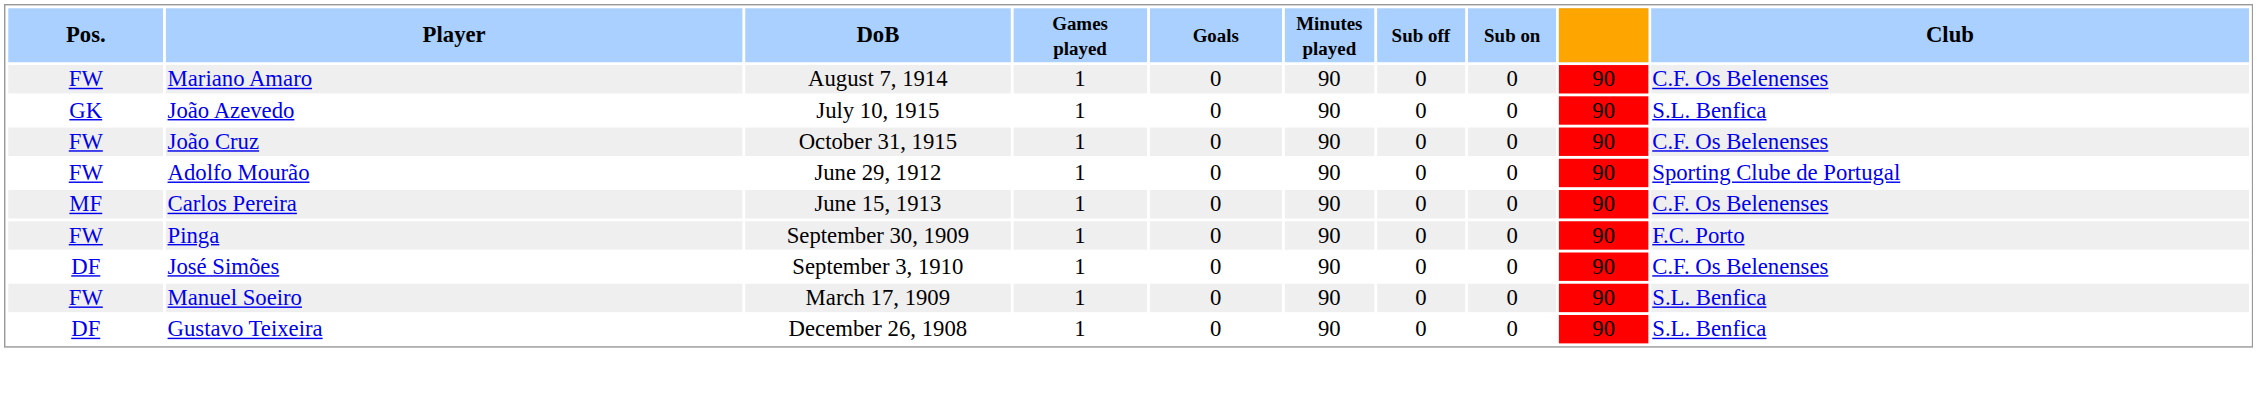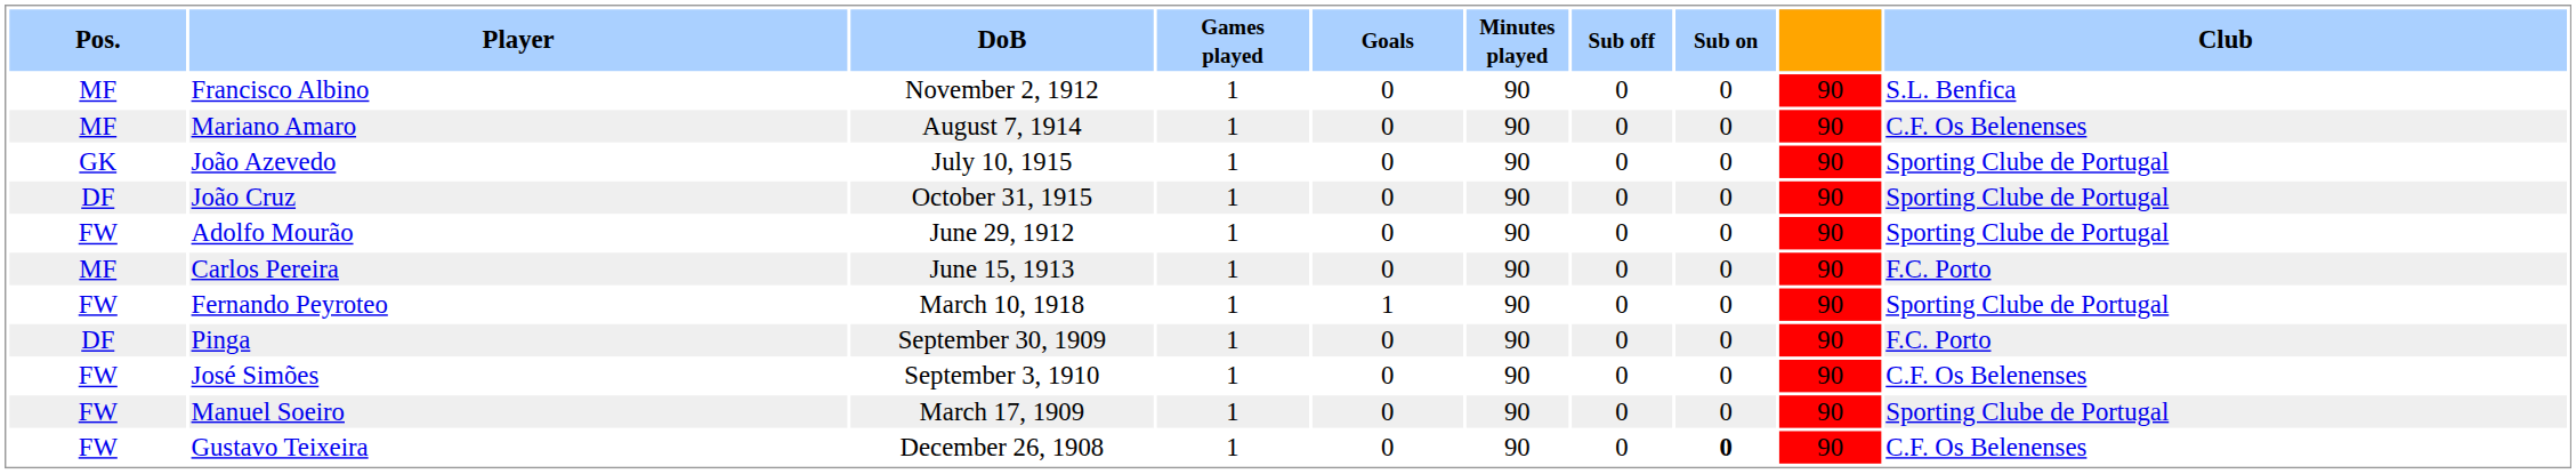+ row: MF | Francisco Albino | November 2, 1912 | 1 | 0 | 90 | 0 | 0 | 90 | S.L. Benfica
Mariano Amaro | Pos.: FW -> MF
João Azevedo | Club: S.L. Benfica -> Sporting Clube de Portugal
João Cruz | Pos.: FW -> DF
João Cruz | Club: C.F. Os Belenenses -> Sporting Clube de Portugal
Carlos Pereira | Club: C.F. Os Belenenses -> F.C. Porto
+ row: FW | Fernando Peyroteo | March 10, 1918 | 1 | 1 | 90 | 0 | 0 | 90 | Sporting Clube de Portugal
Pinga | Pos.: FW -> DF
José Simões | Pos.: DF -> FW
Manuel Soeiro | Club: S.L. Benfica -> Sporting Clube de Portugal
Gustavo Teixeira | Pos.: DF -> FW
Gustavo Teixeira | Sub on: normal -> bold
Gustavo Teixeira | Club: S.L. Benfica -> C.F. Os Belenenses
